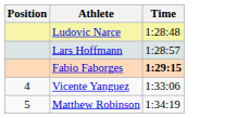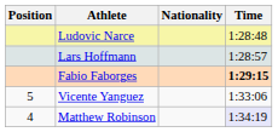+ column: Nationality
Vicente Yanguez | Position: 4 -> 5
Matthew Robinson | Position: 5 -> 4
Matthew Robinson | Time: no background -> lavender background
